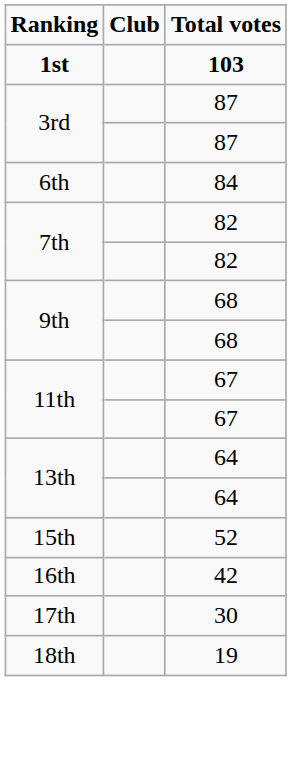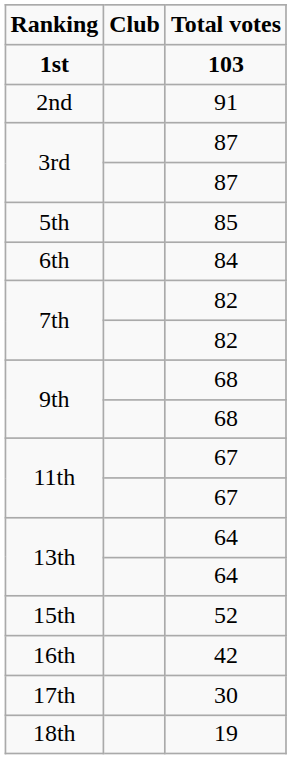+ row: 2nd | 91
+ row: 5th | 85
